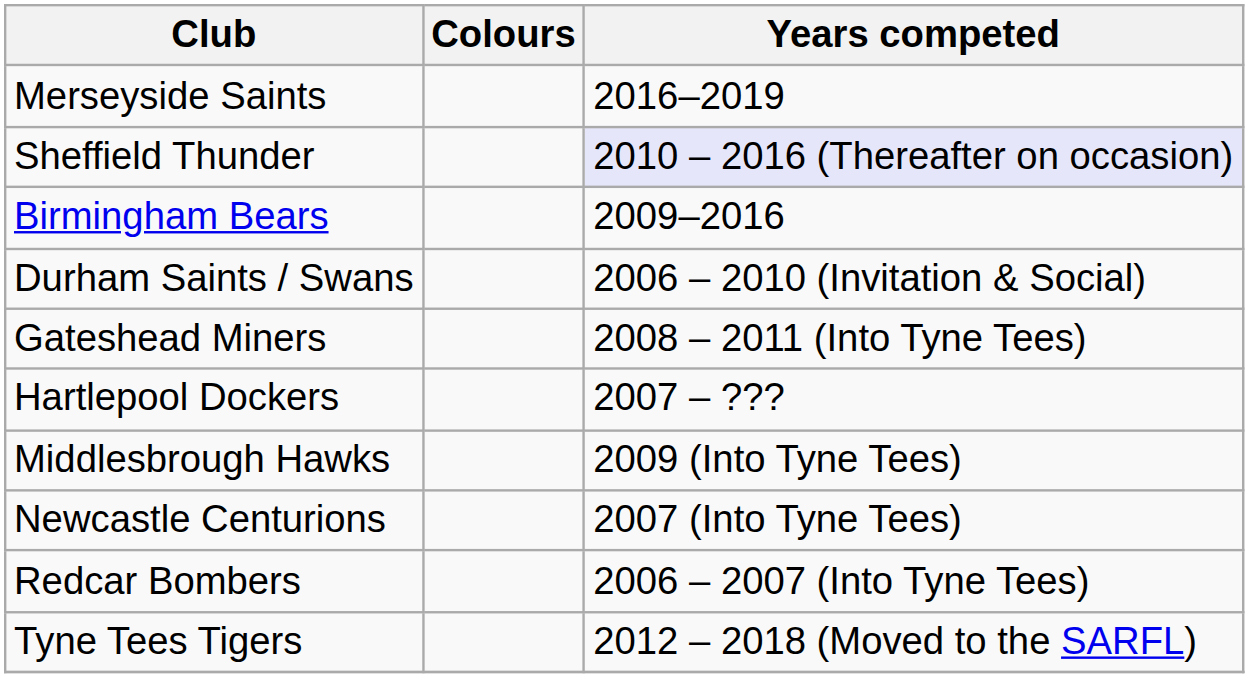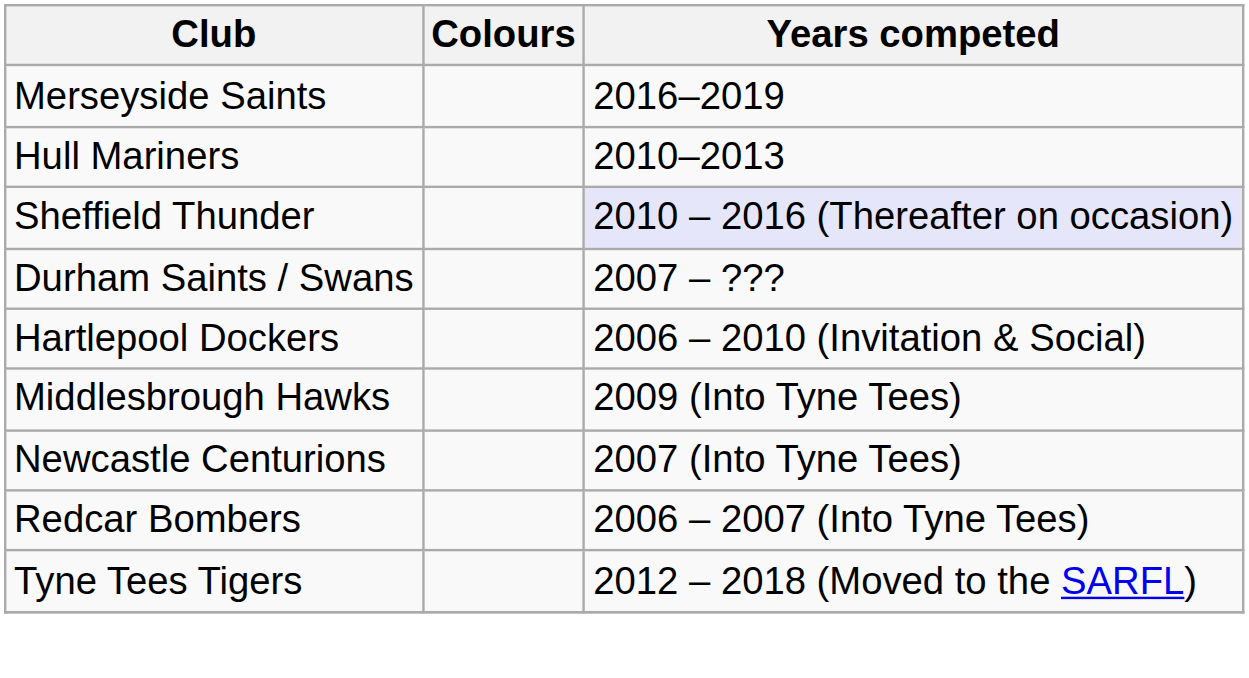+ row: Hull Mariners | 2010–2013
- row: Birmingham Bears | 2009–2016
Durham Saints / Swans | Years competed: 2006 – 2010 (Invitation & Social) -> 2007 – ???
- row: Gateshead Miners | 2008 – 2011 (Into Tyne Tees)
Hartlepool Dockers | Years competed: 2007 – ??? -> 2006 – 2010 (Invitation & Social)
